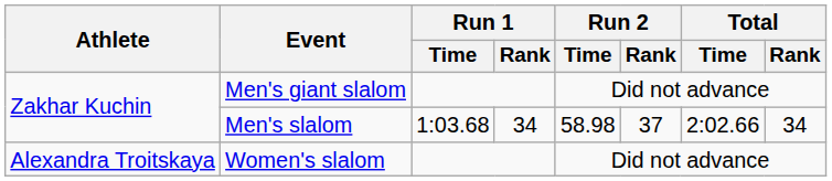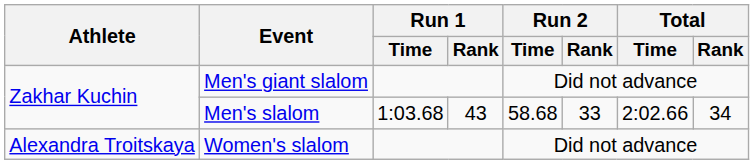Men's slalom | Run 1 / Rank: 34 -> 43
Men's slalom | Run 2 / Time: 58.98 -> 58.68
Men's slalom | Run 2 / Rank: 37 -> 33
